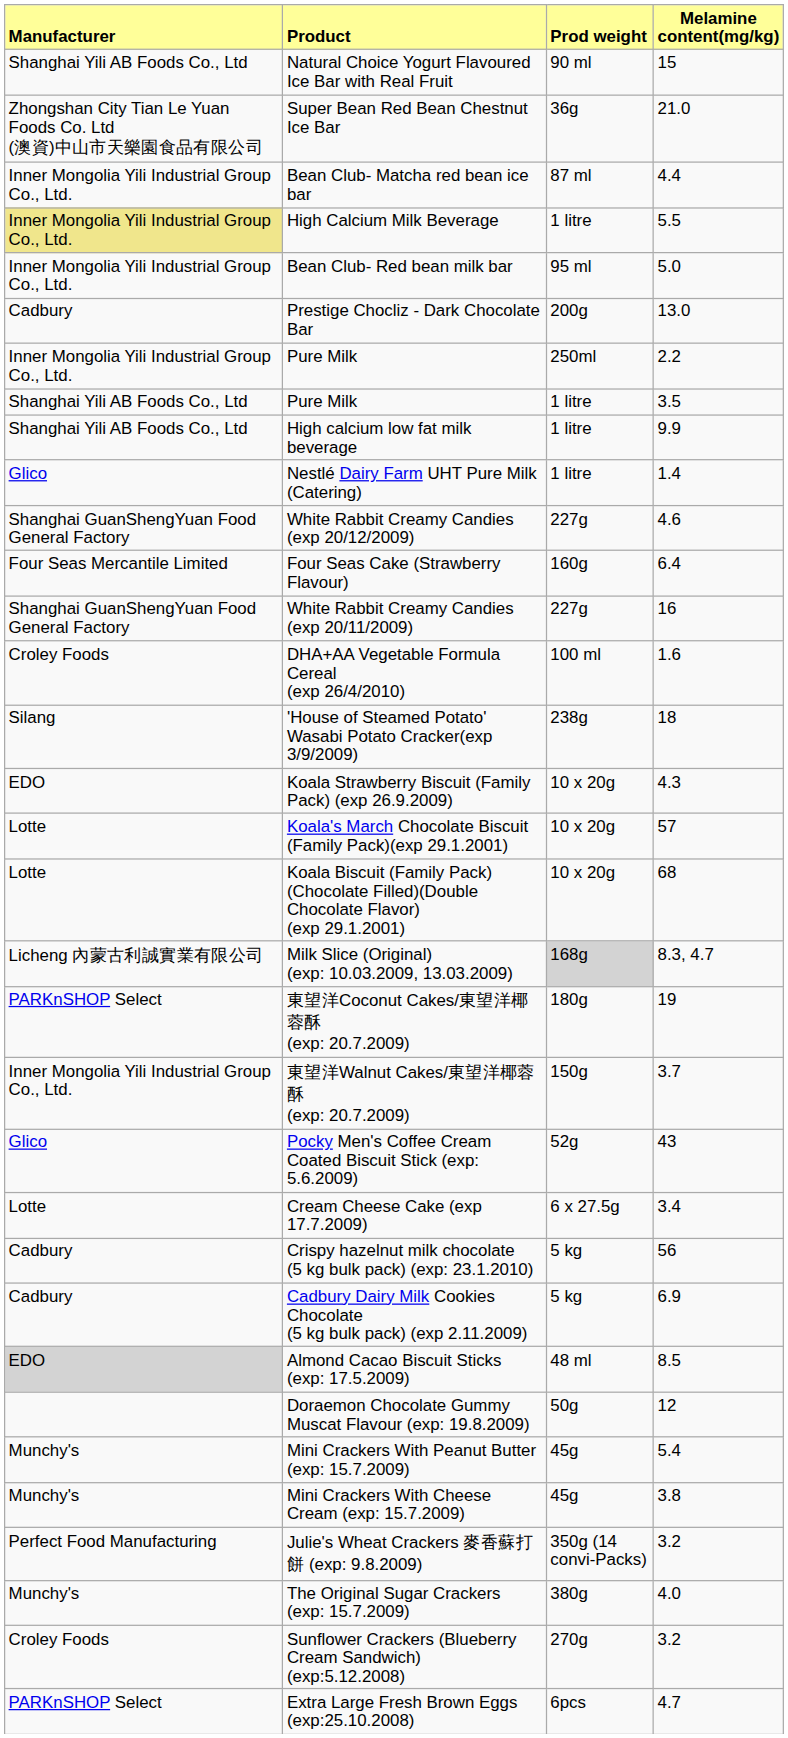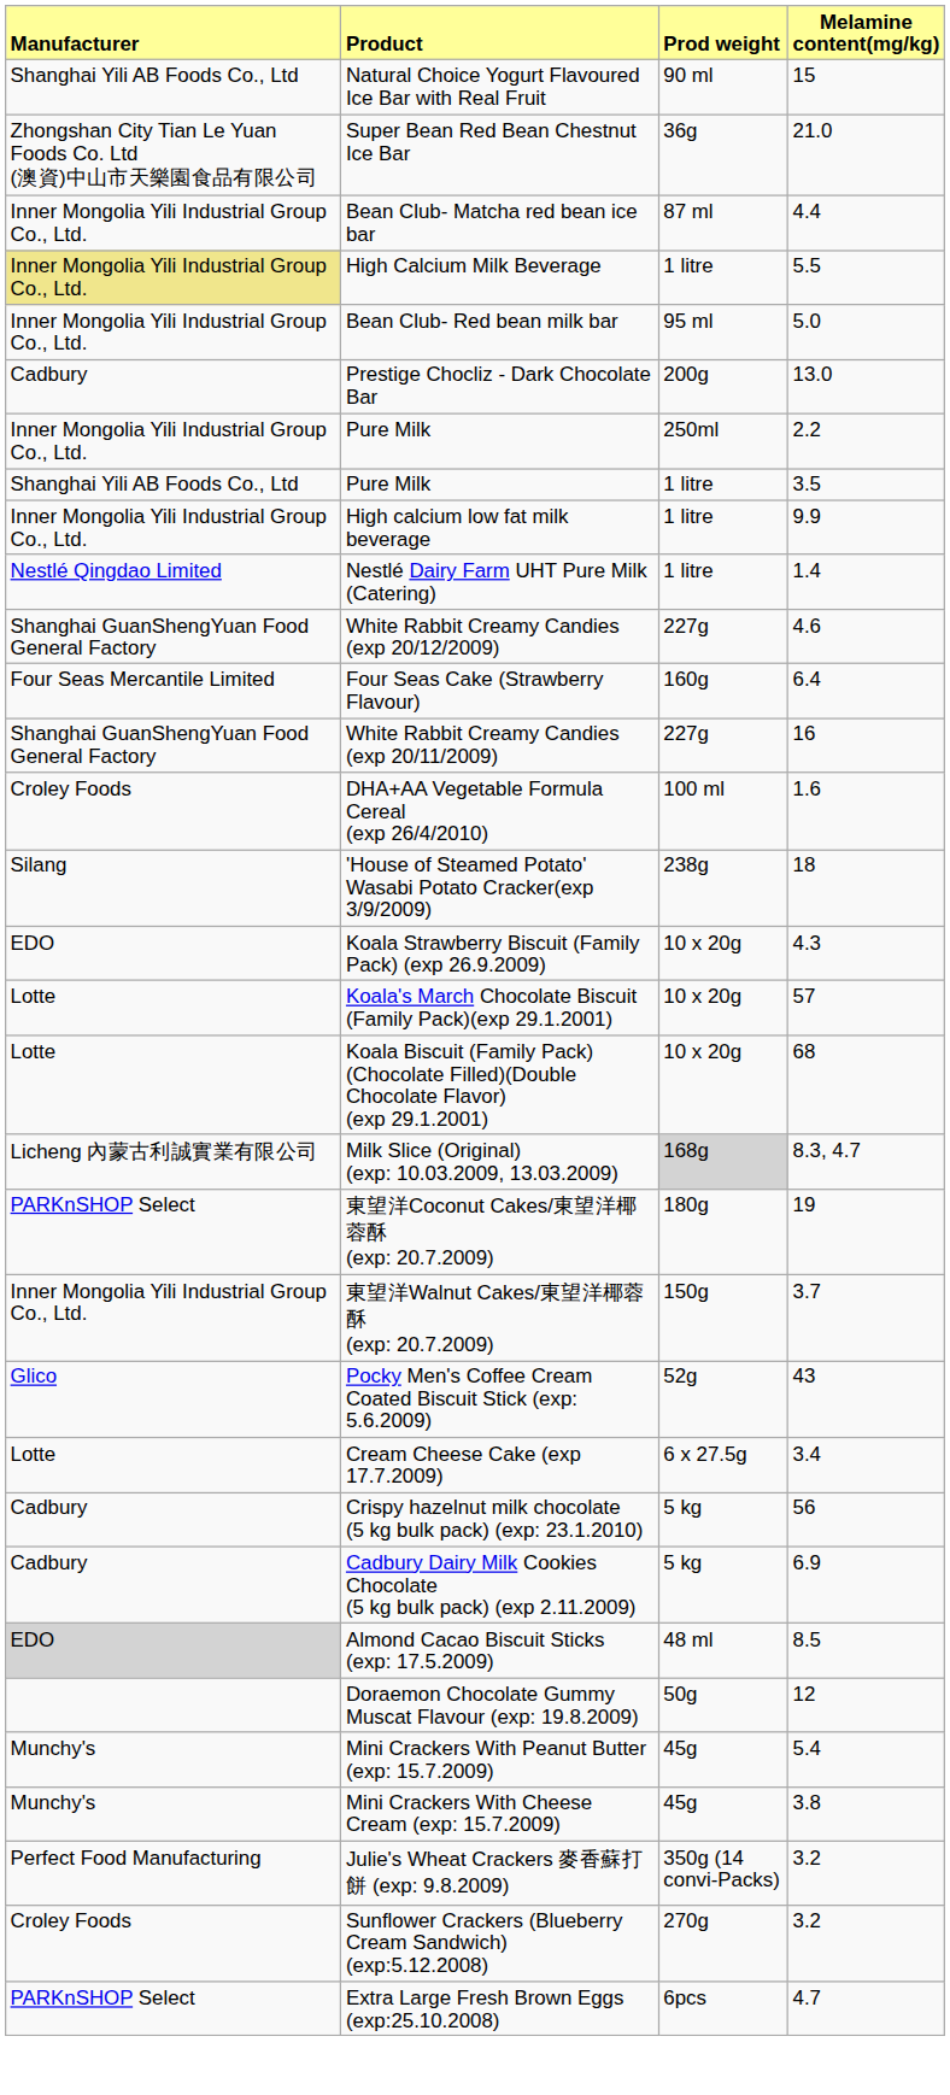High calcium low fat milk beverage | column 1: Shanghai Yili AB Foods Co., Ltd -> Inner Mongolia Yili Industrial Group Co., Ltd.
Nestlé Dairy Farm UHT Pure Milk (Catering) | column 1: Glico -> Nestlé Qingdao Limited
- row: Munchy's | The Original Sugar Crackers (exp: 15.7.2009) | 380g | 4.0
